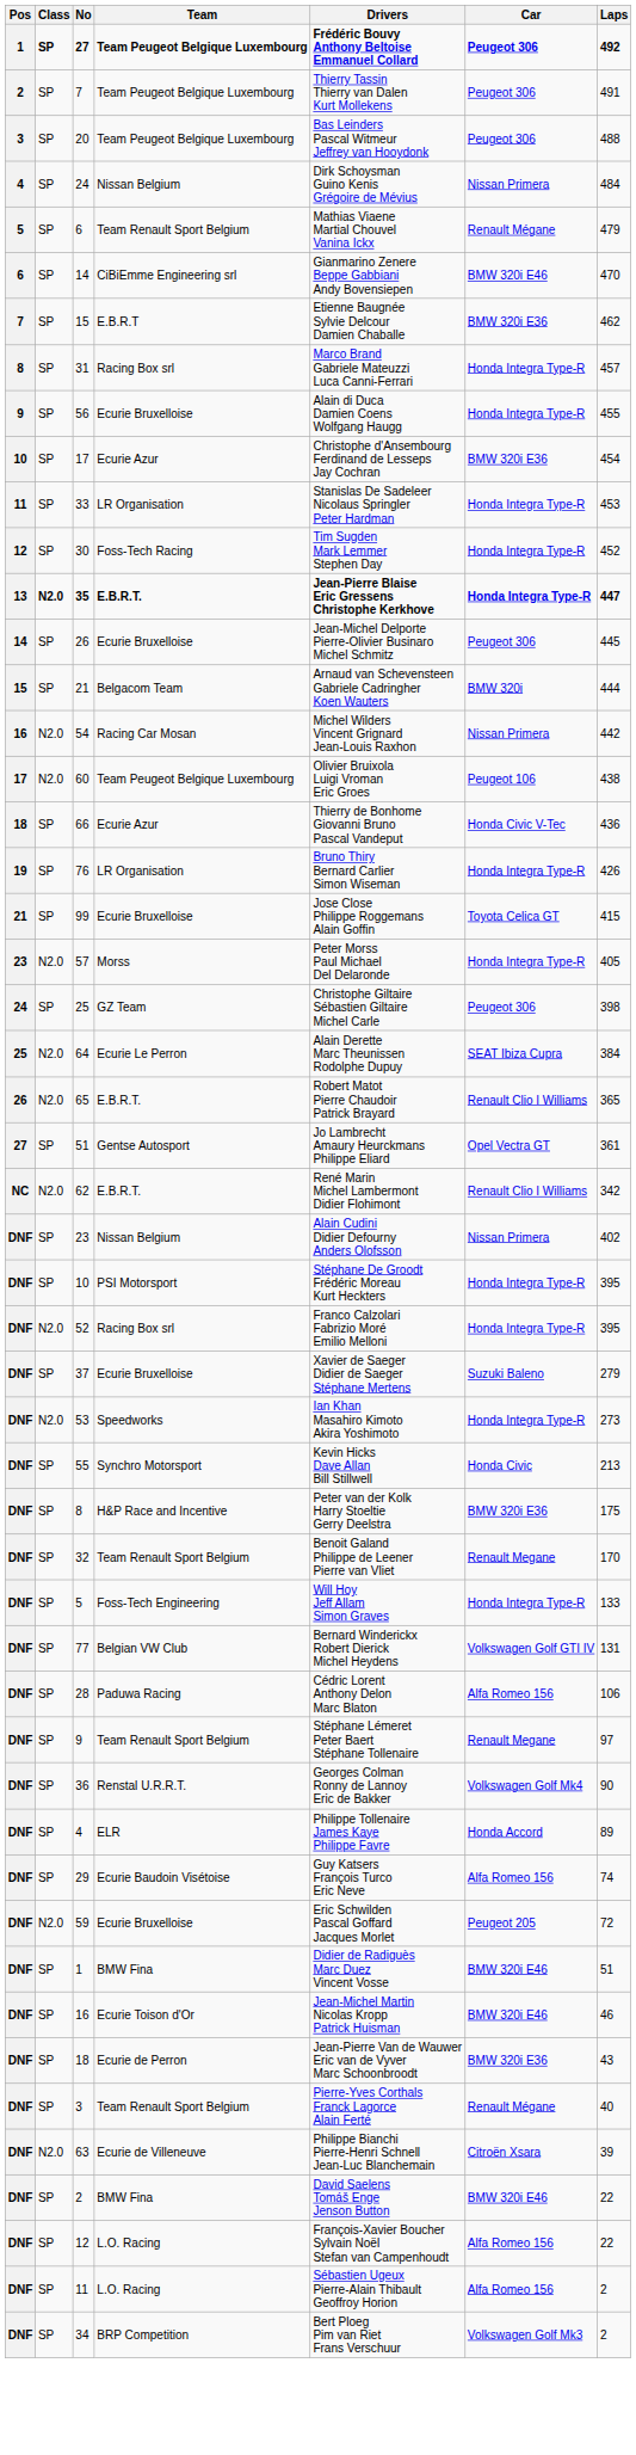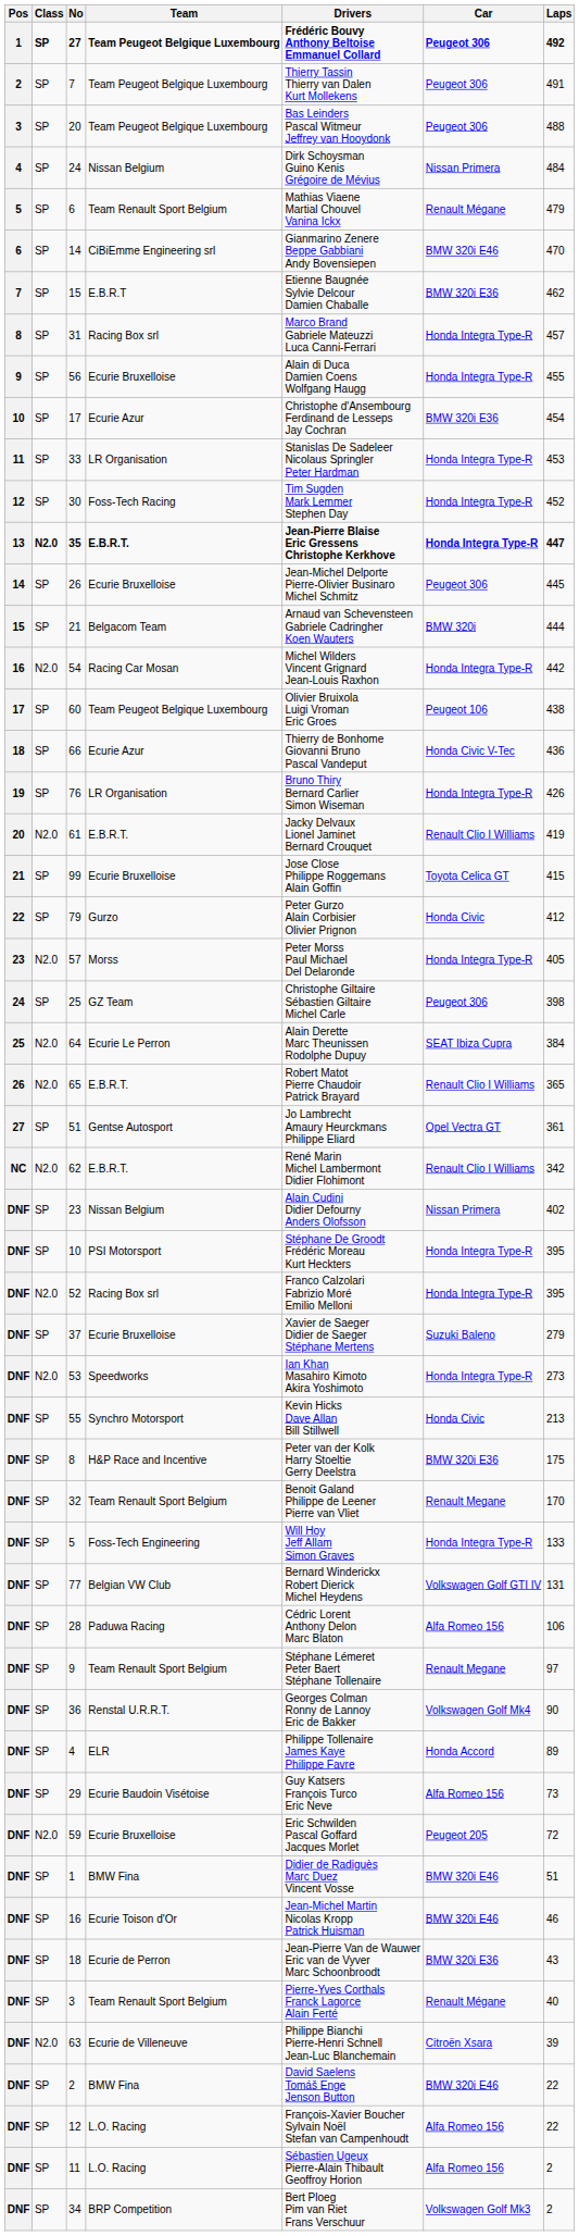54 | Car: Nissan Primera -> Honda Integra Type-R
60 | Class: N2.0 -> SP
+ row: 20 | N2.0 | 61 | E.B.R.T. | Jacky Delvaux Lionel Jaminet Bernard Crouquet | Renault Clio I Williams | 419
+ row: 22 | SP | 79 | Gurzo | Peter Gurzo Alain Corbisier Olivier Prignon | Honda Civic | 412
29 | Laps: 74 -> 73
